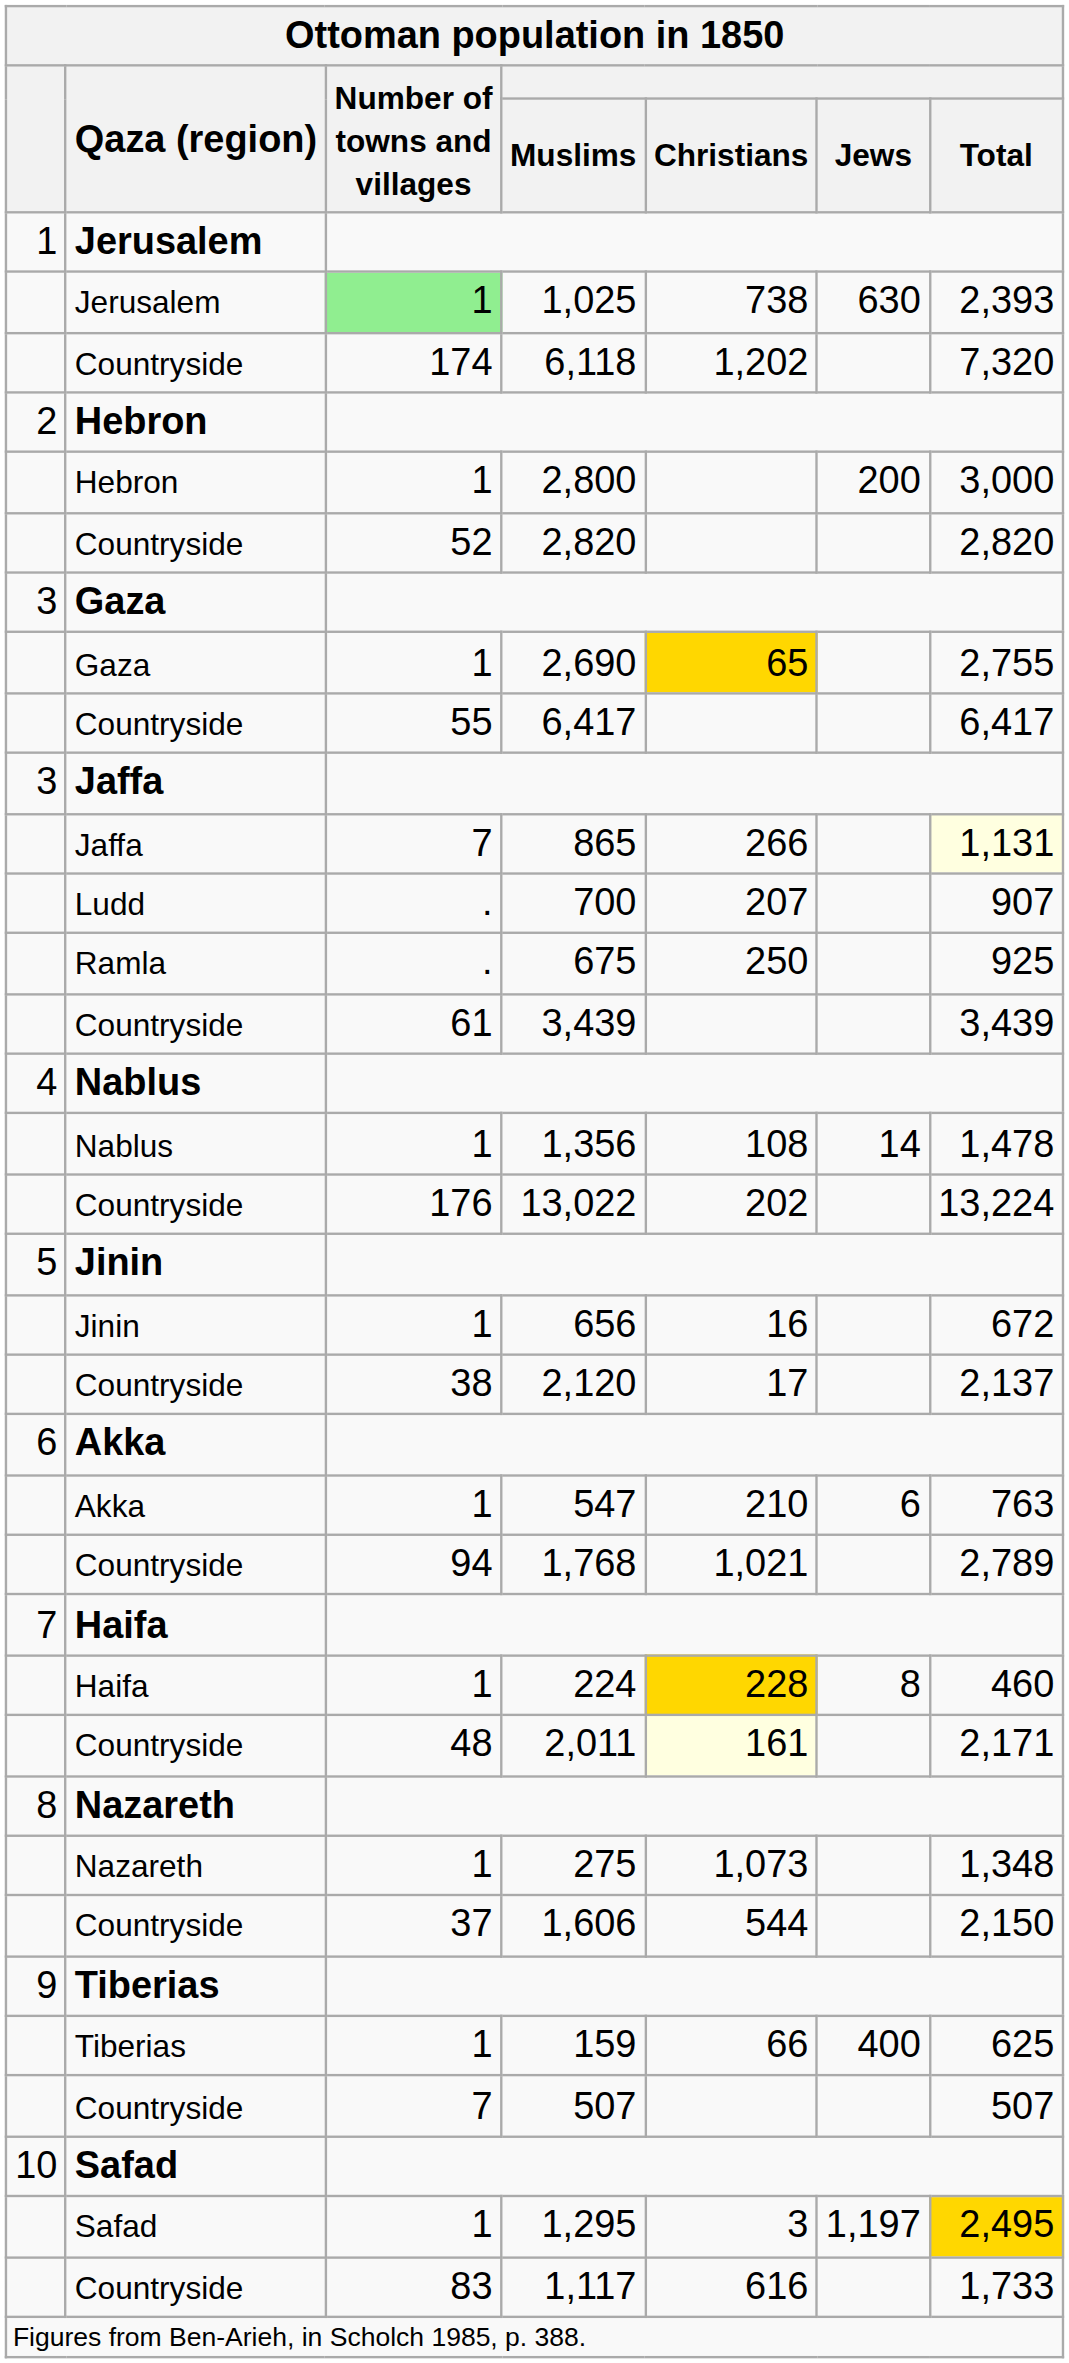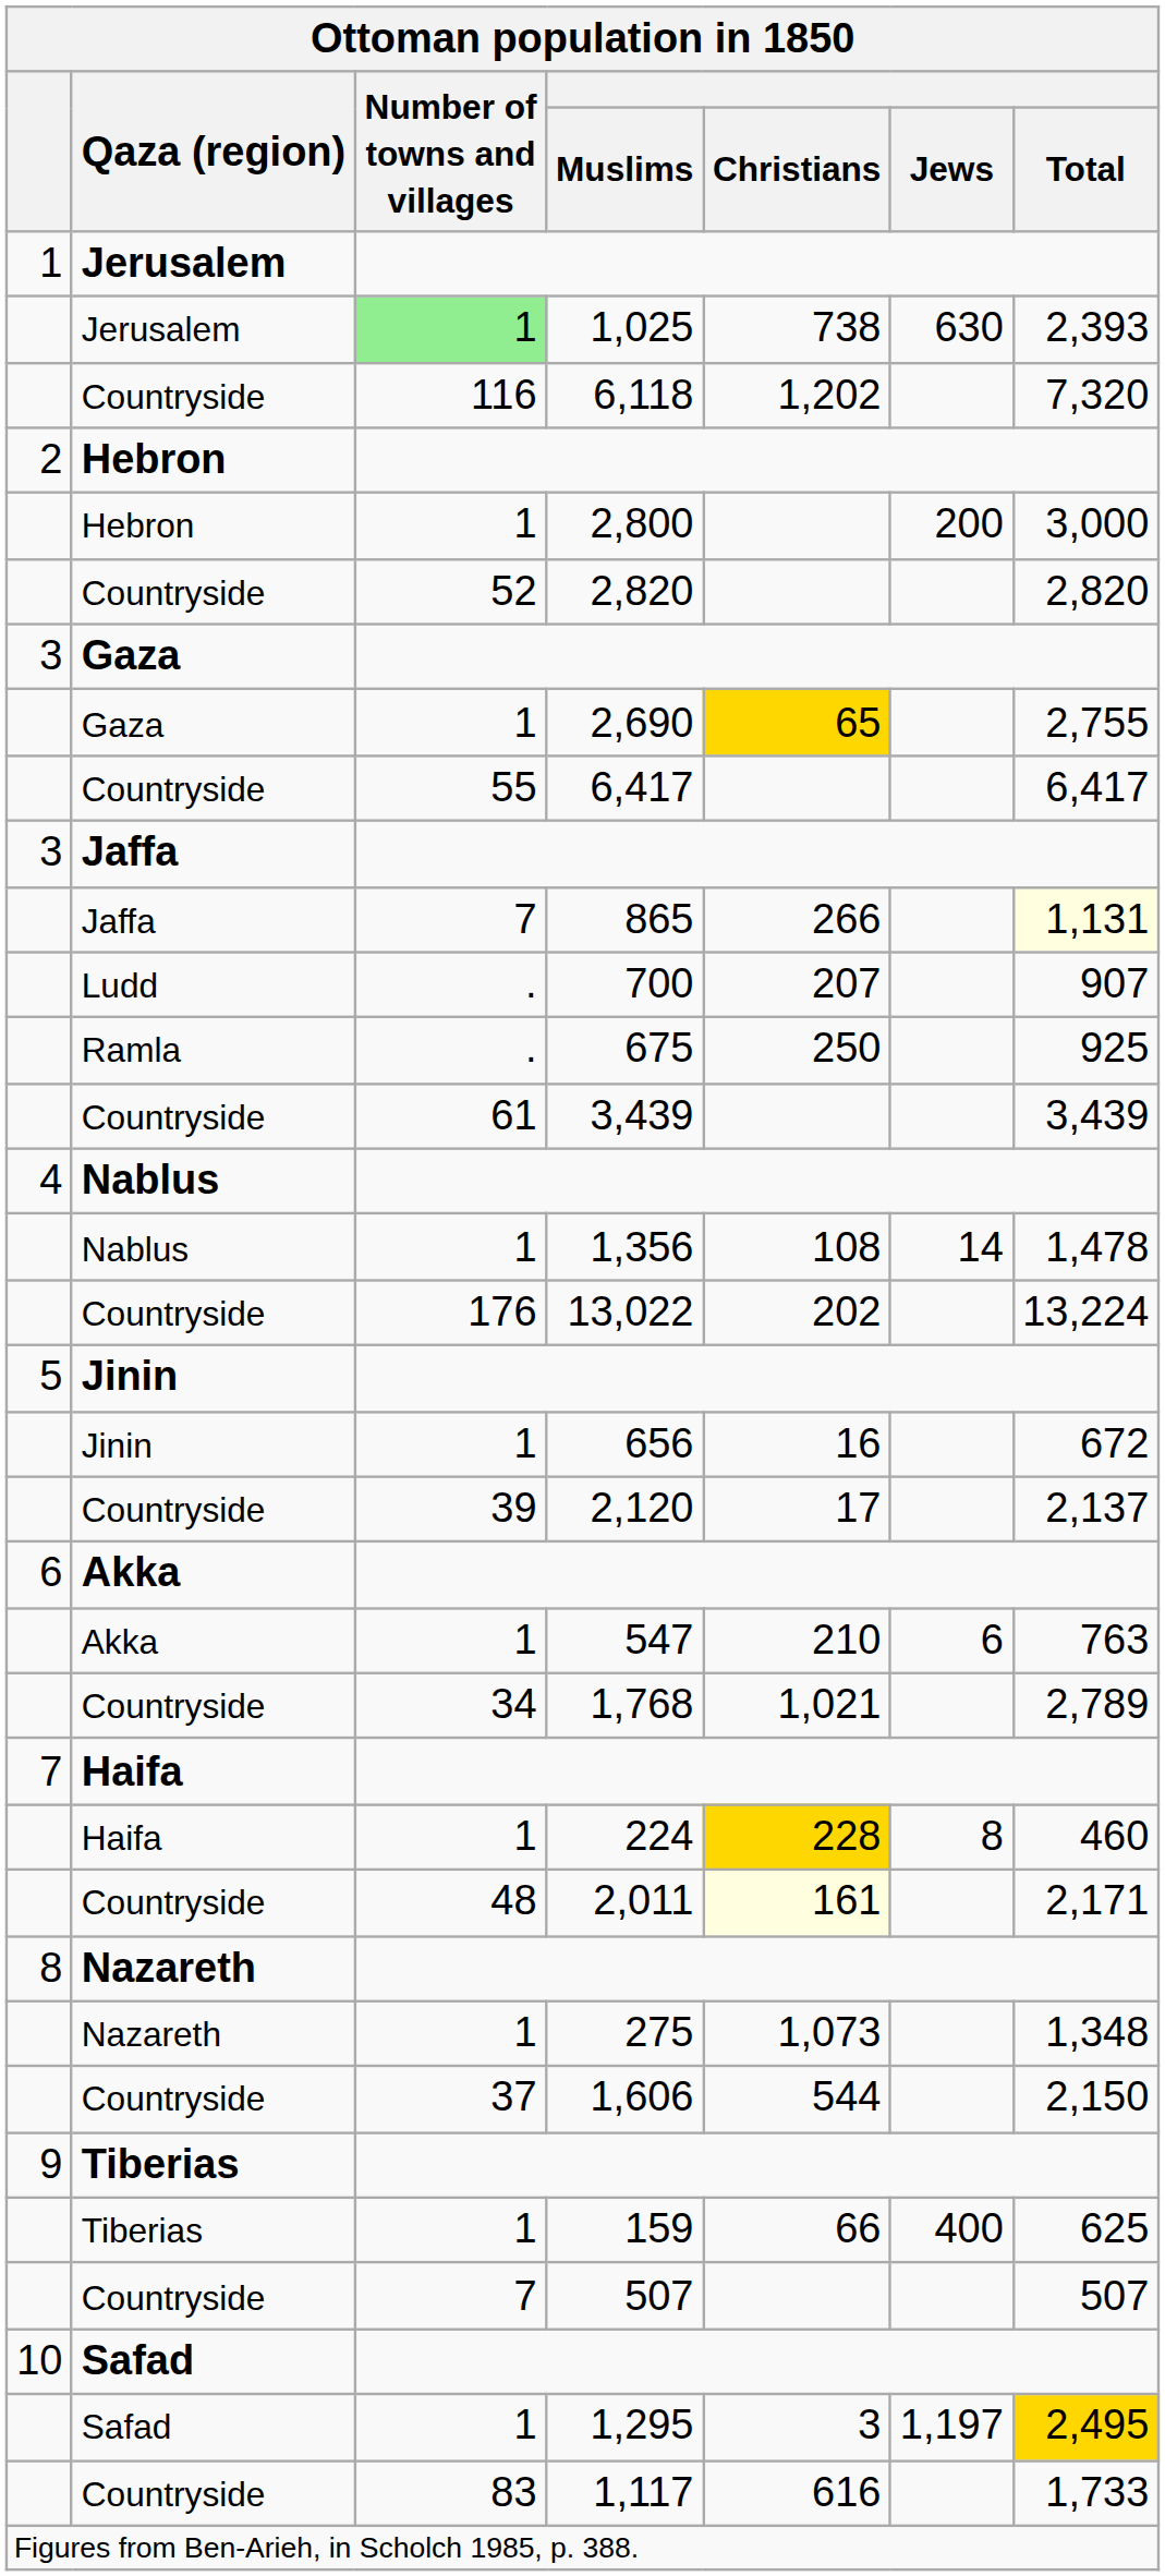6,118 | Number of towns and villages: 174 -> 116
2,120 | Number of towns and villages: 38 -> 39
1,768 | Number of towns and villages: 94 -> 34
